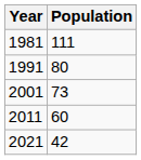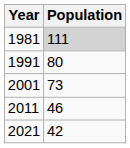1981 | Population: no background -> lightgrey background
2011 | Population: 60 -> 46
